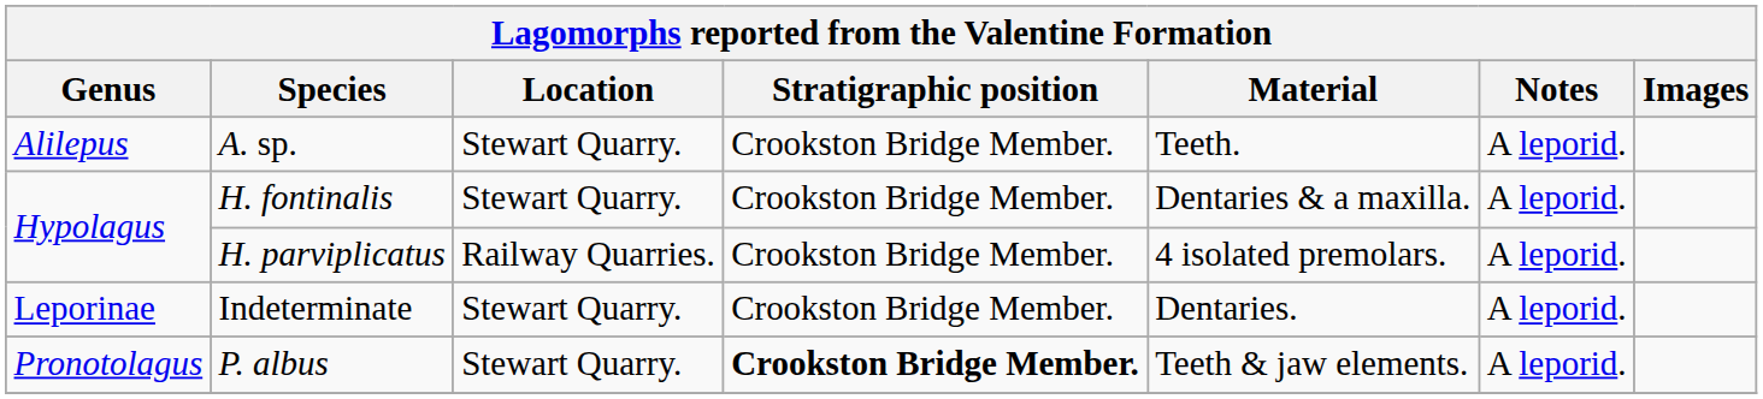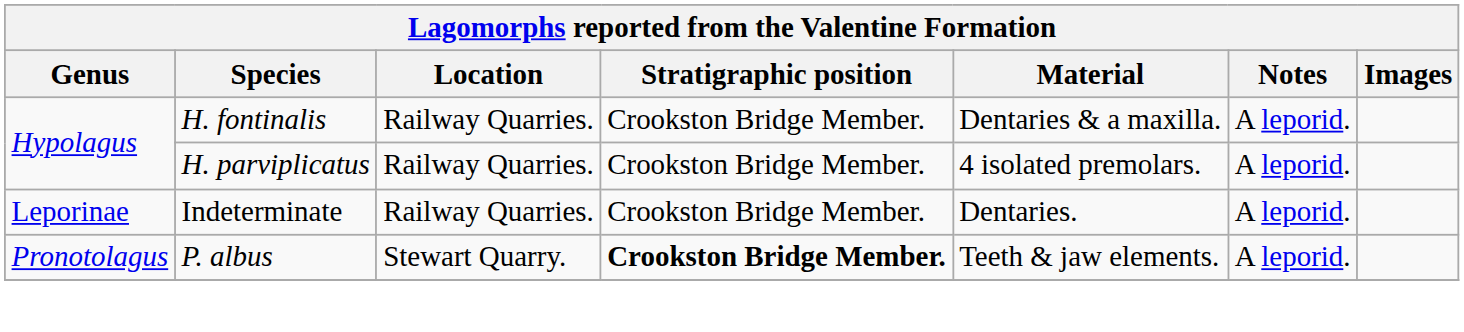- row: Alilepus | A. sp. | Stewart Quarry. | Crookston Bridge Member. | Teeth. | A leporid.
H. fontinalis | Location: Stewart Quarry. -> Railway Quarries.
Indeterminate | Location: Stewart Quarry. -> Railway Quarries.
